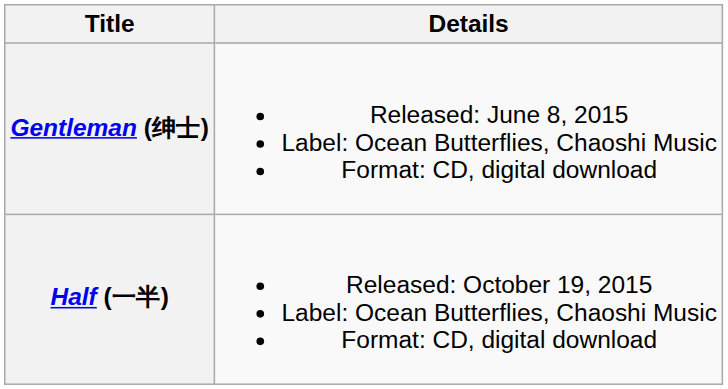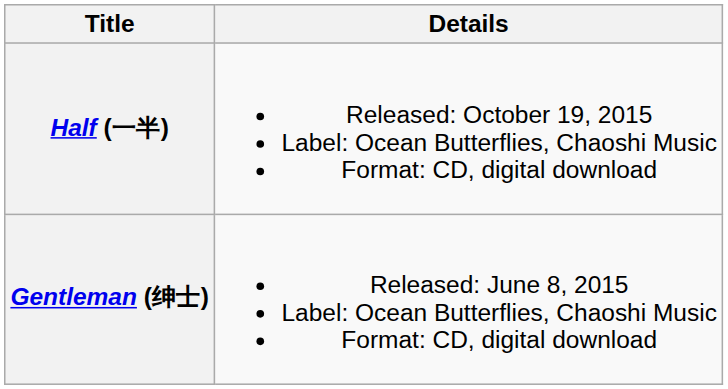rows swapped: Gentleman (绅士) <-> Half (一半)
